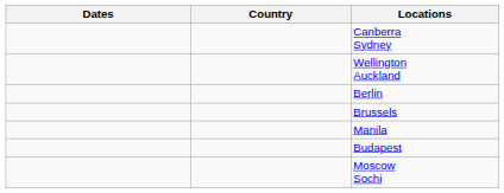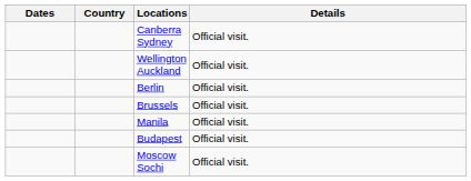+ column: Details | Official visit. | Official visit. | Official visit. | Official visit. | Official visit. | Official visit. | Official visit.
